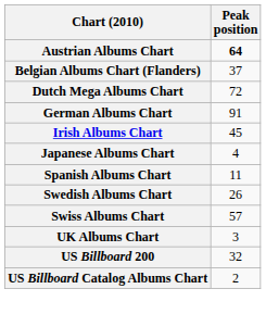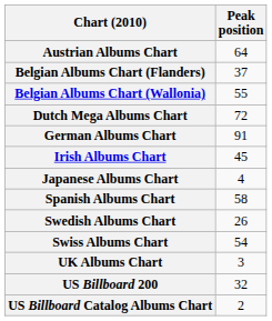Austrian Albums Chart | Peak position: bold -> normal
+ row: Belgian Albums Chart (Wallonia) | 55
Spanish Albums Chart | Peak position: 11 -> 58
Swiss Albums Chart | Peak position: 57 -> 54
